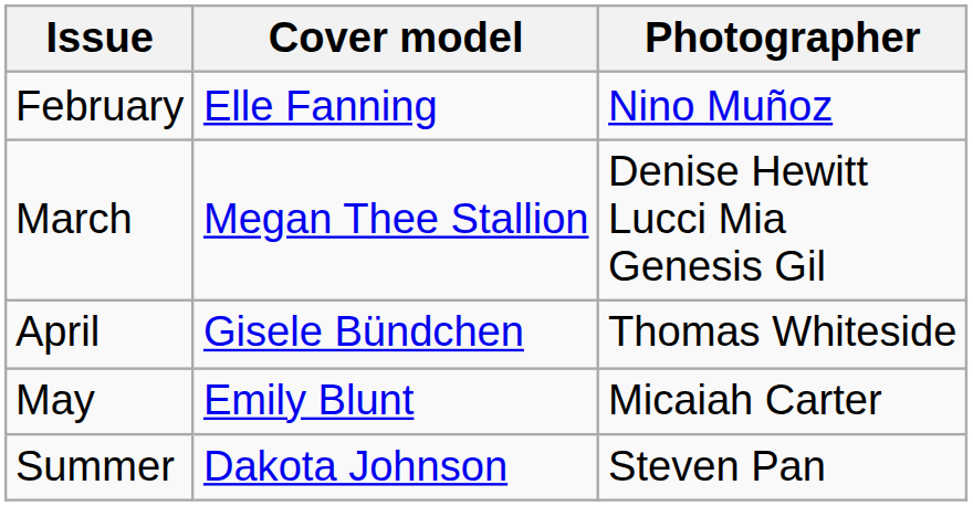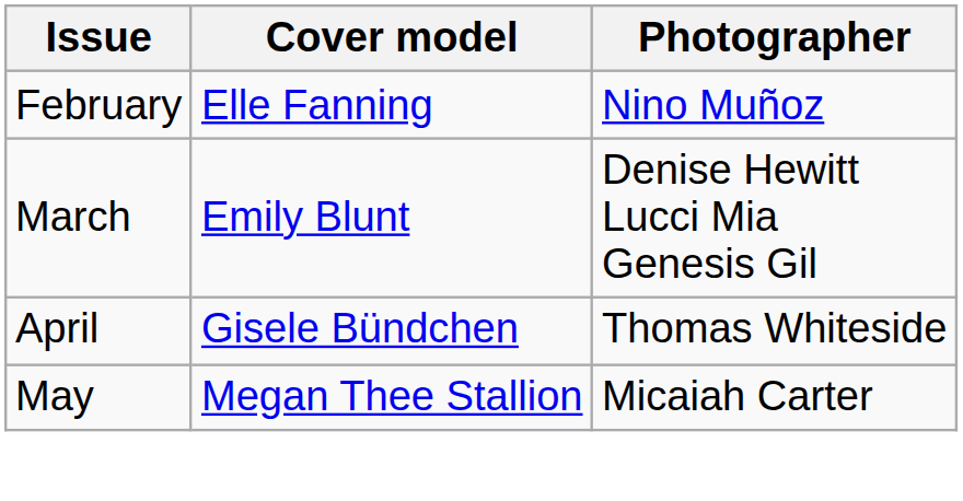March | Cover model: Megan Thee Stallion -> Emily Blunt
May | Cover model: Emily Blunt -> Megan Thee Stallion
- row: Summer | Dakota Johnson | Steven Pan
